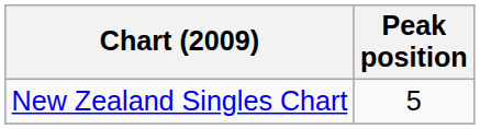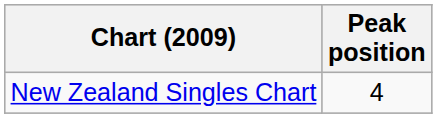New Zealand Singles Chart | Peak position: 5 -> 4
